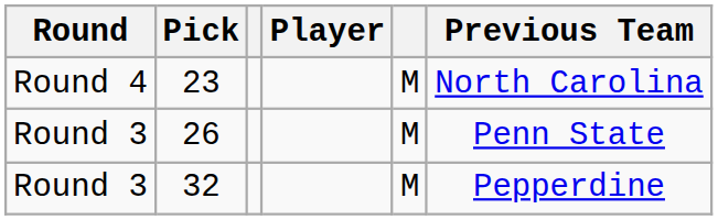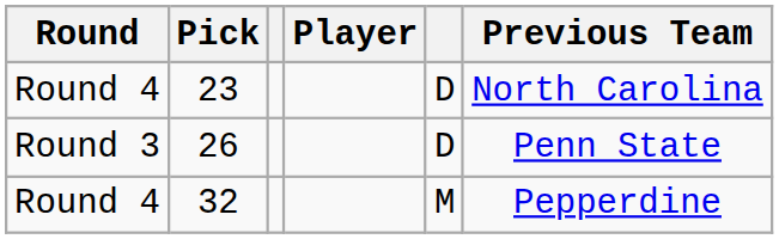23 | column 5: M -> D
26 | column 5: M -> D
32 | Round: Round 3 -> Round 4
